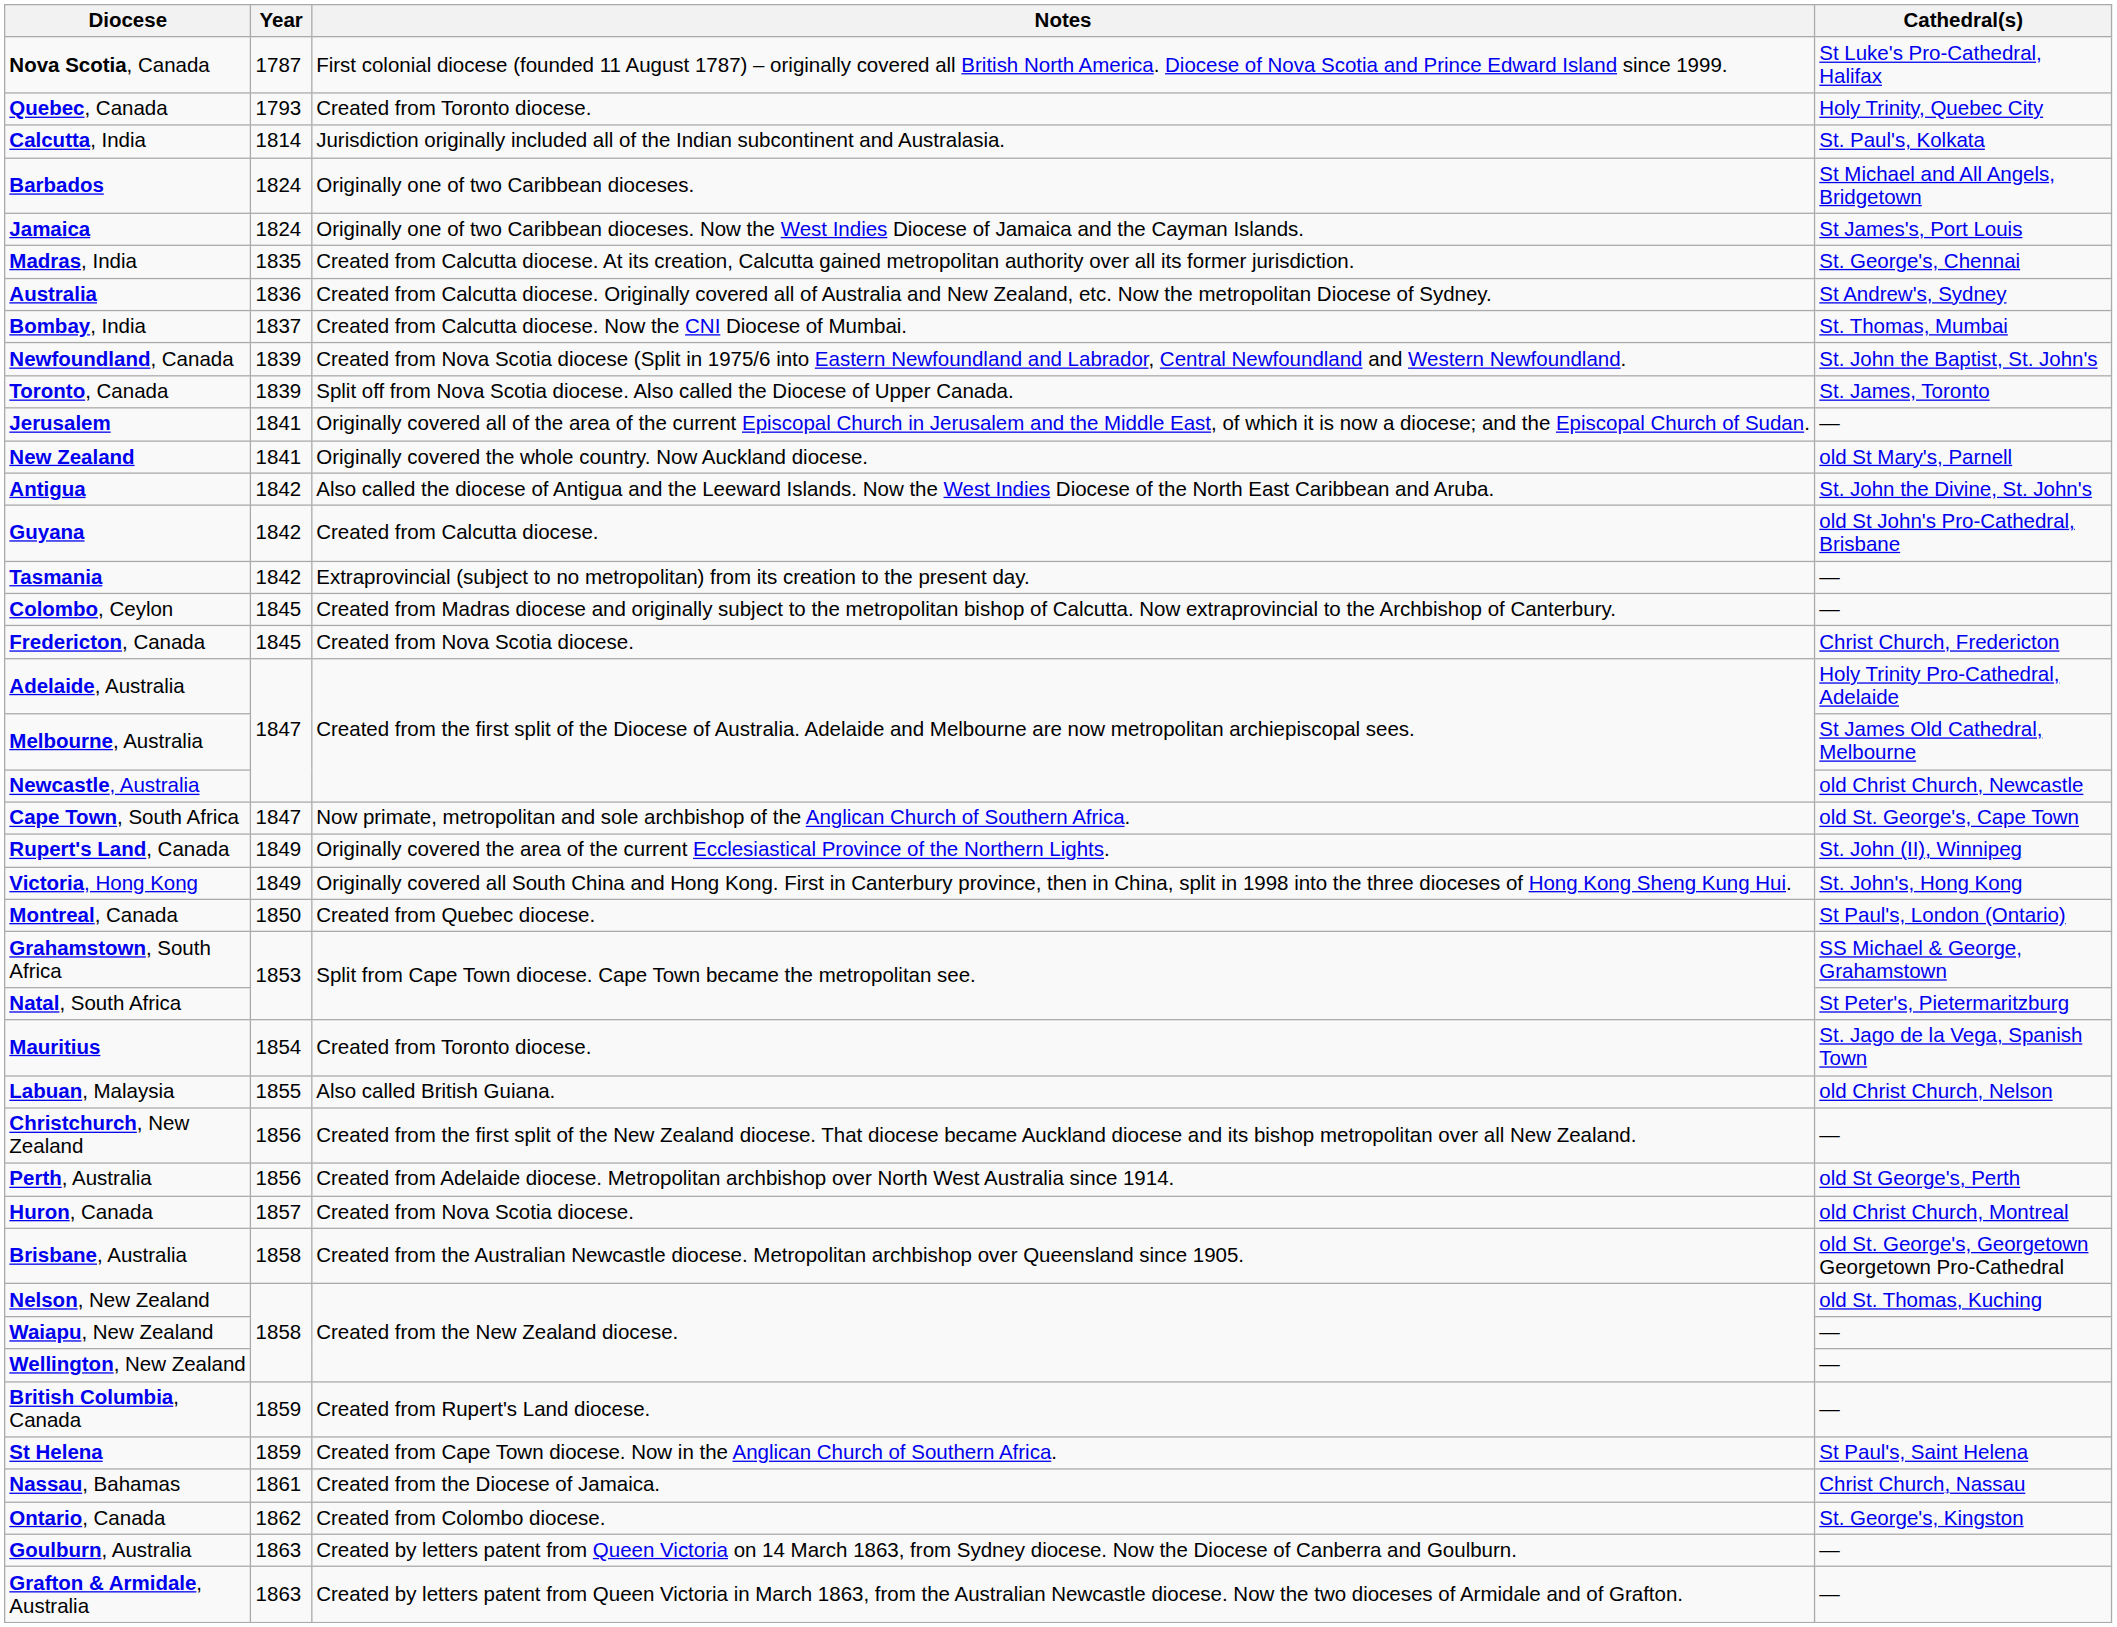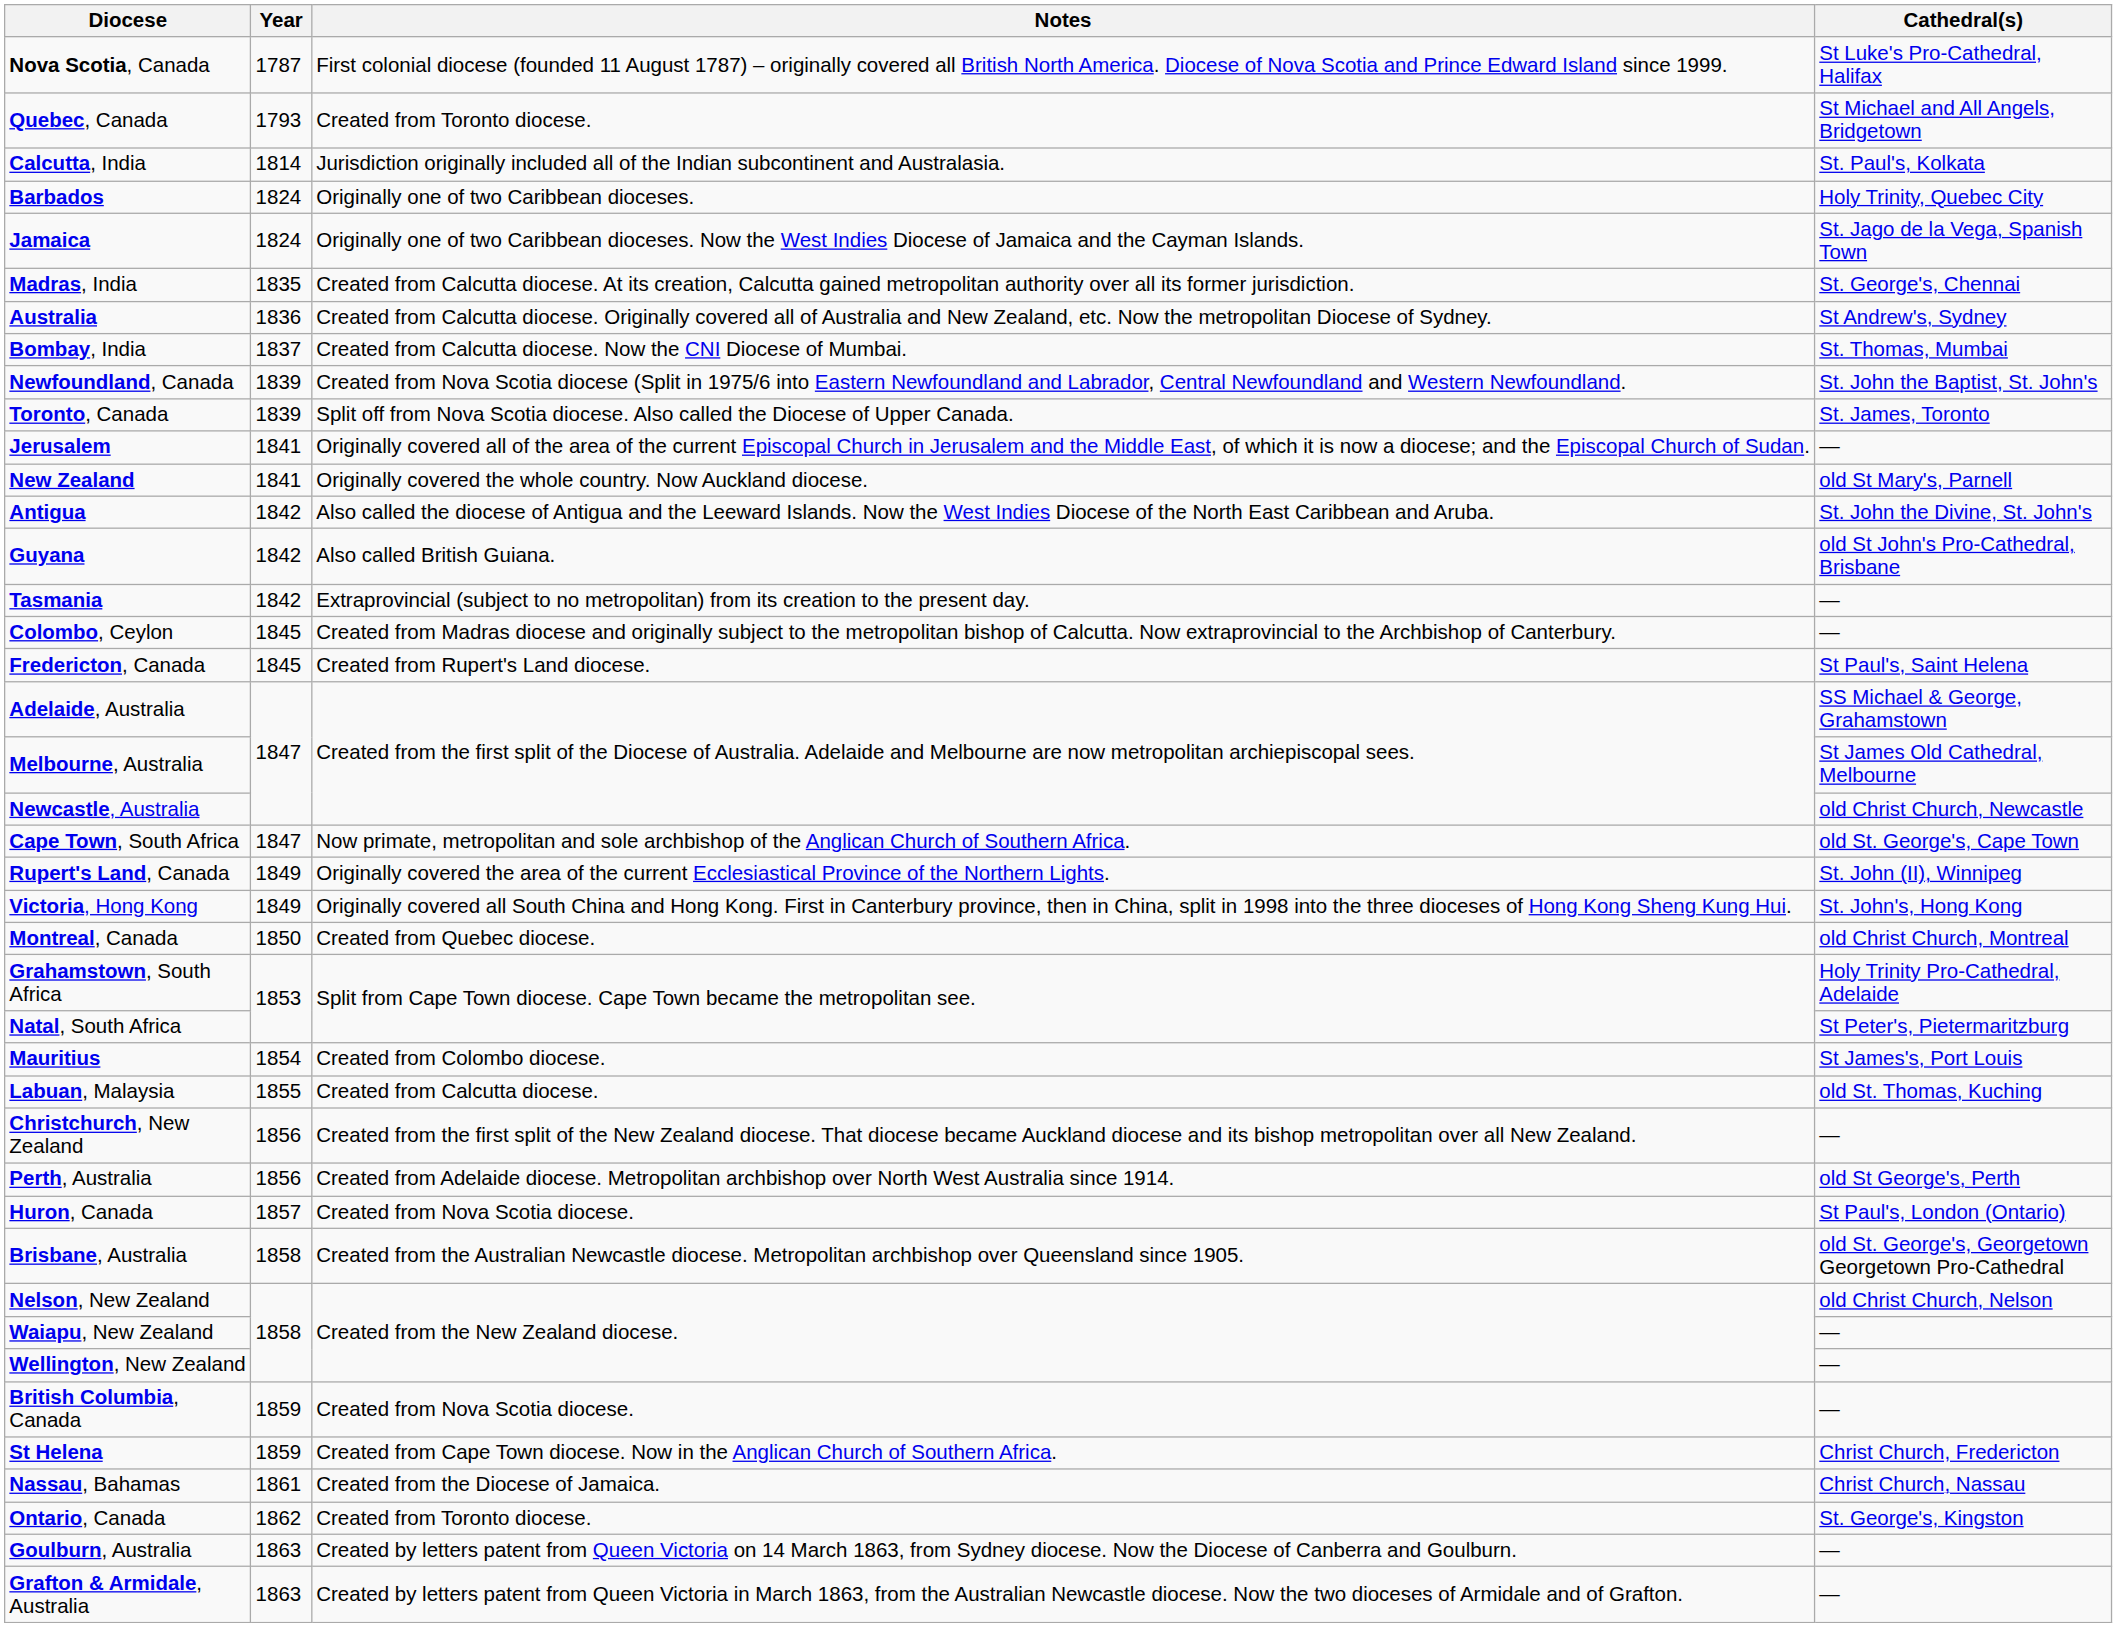Quebec, Canada | Cathedral(s): Holy Trinity, Quebec City -> St Michael and All Angels, Bridgetown
Barbados | Cathedral(s): St Michael and All Angels, Bridgetown -> Holy Trinity, Quebec City
Jamaica | Cathedral(s): St James's, Port Louis -> St. Jago de la Vega, Spanish Town
Guyana | Notes: Created from Calcutta diocese. -> Also called British Guiana.
Fredericton, Canada | Notes: Created from Nova Scotia diocese. -> Created from Rupert's Land diocese.
Fredericton, Canada | Cathedral(s): Christ Church, Fredericton -> St Paul's, Saint Helena
Adelaide, Australia | Cathedral(s): Holy Trinity Pro-Cathedral, Adelaide -> SS Michael & George, Grahamstown
Montreal, Canada | Cathedral(s): St Paul's, London (Ontario) -> old Christ Church, Montreal
Grahamstown, South Africa | Cathedral(s): SS Michael & George, Grahamstown -> Holy Trinity Pro-Cathedral, Adelaide
Mauritius | Notes: Created from Toronto diocese. -> Created from Colombo diocese.
Mauritius | Cathedral(s): St. Jago de la Vega, Spanish Town -> St James's, Port Louis
Labuan, Malaysia | Notes: Also called British Guiana. -> Created from Calcutta diocese.
Labuan, Malaysia | Cathedral(s): old Christ Church, Nelson -> old St. Thomas, Kuching
Huron, Canada | Cathedral(s): old Christ Church, Montreal -> St Paul's, London (Ontario)
Nelson, New Zealand | Cathedral(s): old St. Thomas, Kuching -> old Christ Church, Nelson
British Columbia, Canada | Notes: Created from Rupert's Land diocese. -> Created from Nova Scotia diocese.
St Helena | Cathedral(s): St Paul's, Saint Helena -> Christ Church, Fredericton
Ontario, Canada | Notes: Created from Colombo diocese. -> Created from Toronto diocese.
